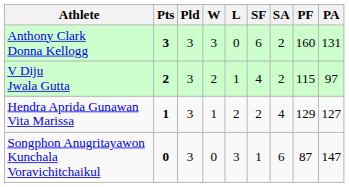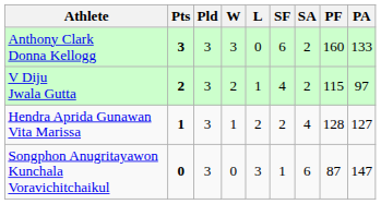Anthony Clark Donna Kellogg | PA: 131 -> 133
Hendra Aprida Gunawan Vita Marissa | PF: 129 -> 128
